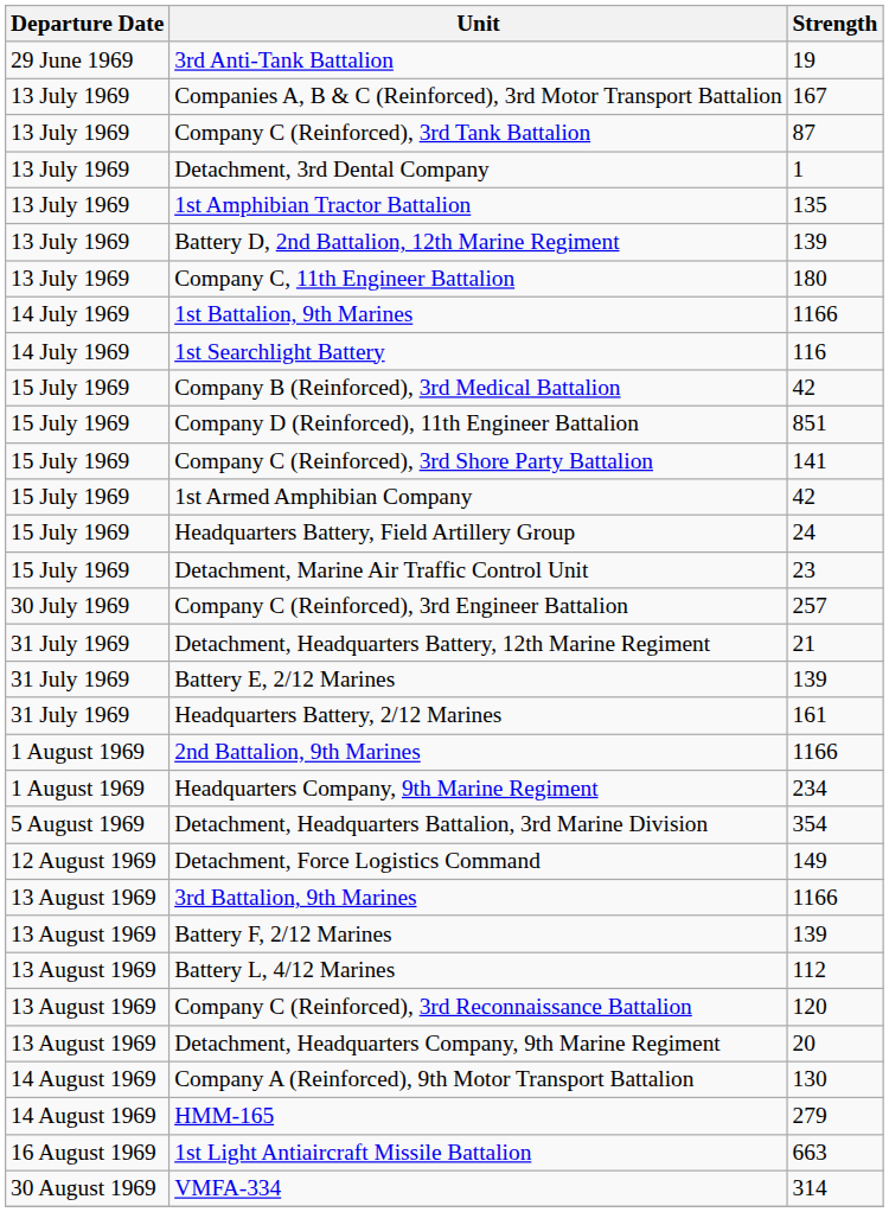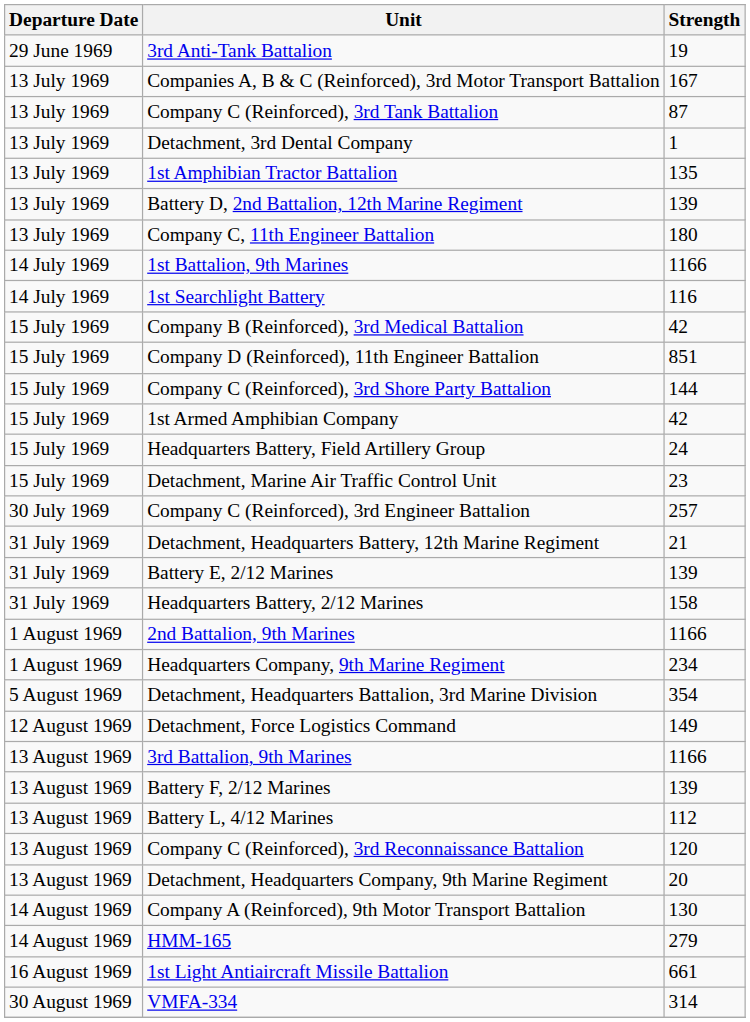Company C (Reinforced), 3rd Shore Party Battalion | Strength: 141 -> 144
Headquarters Battery, 2/12 Marines | Strength: 161 -> 158
1st Light Antiaircraft Missile Battalion | Strength: 663 -> 661
